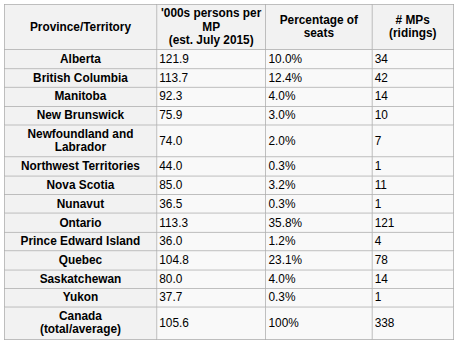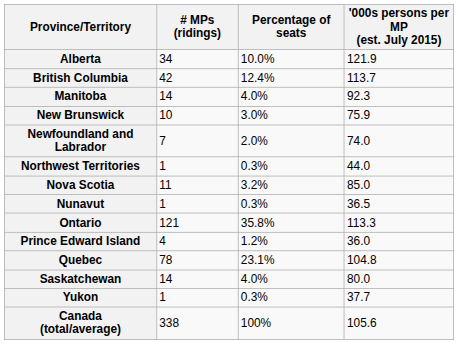columns swapped: # MPs (ridings) <-> '000s persons per MP (est. July 2015)
